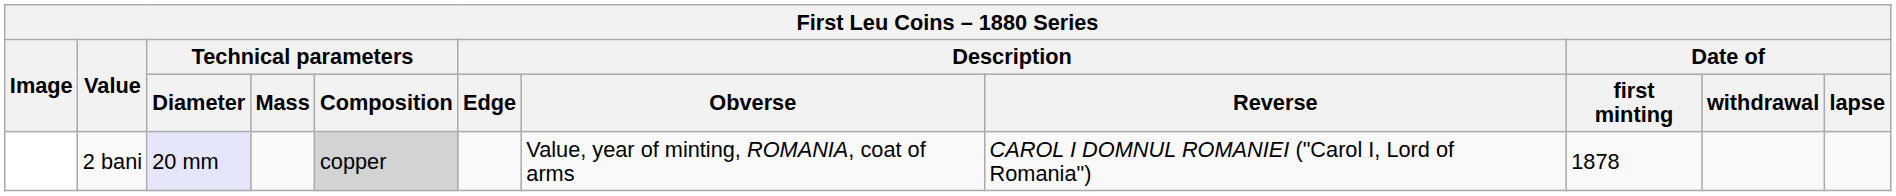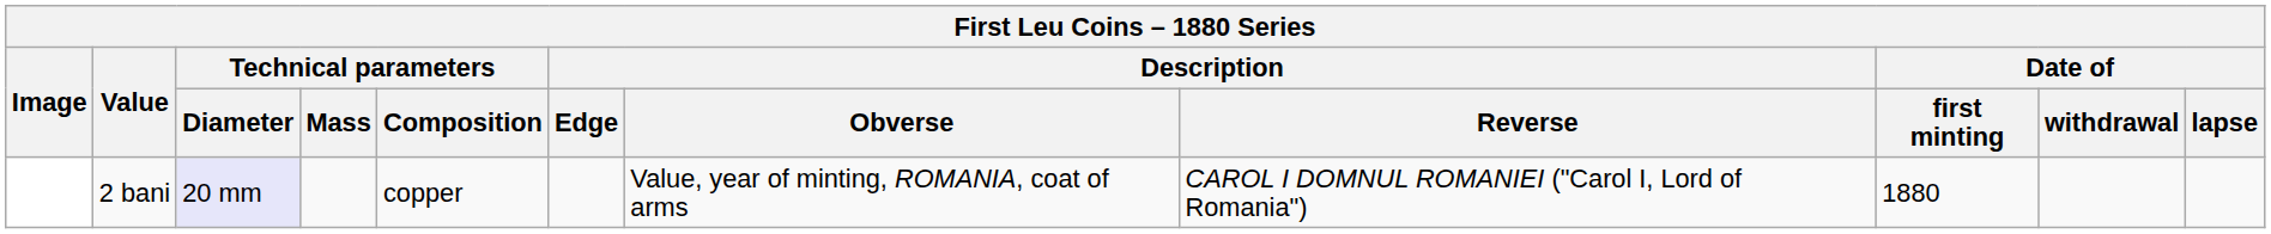2 bani | Technical parameters / Composition: lightgrey background -> no background
2 bani | Date of / first minting: 1878 -> 1880
